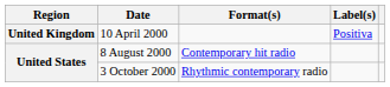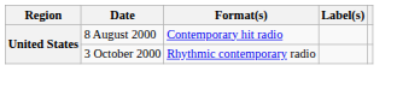- row: United Kingdom | 10 April 2000 | Positiva
